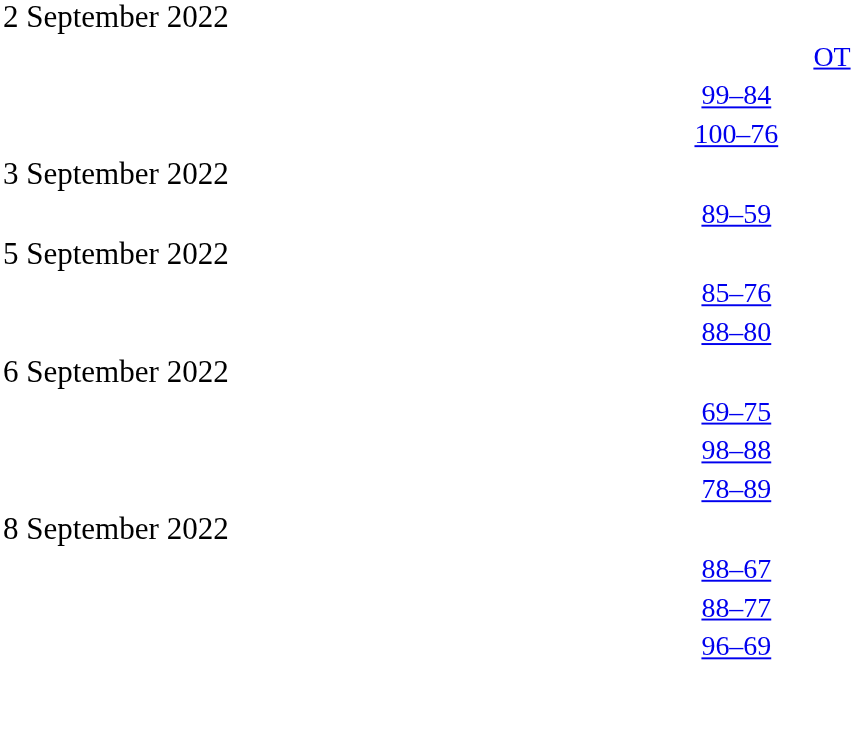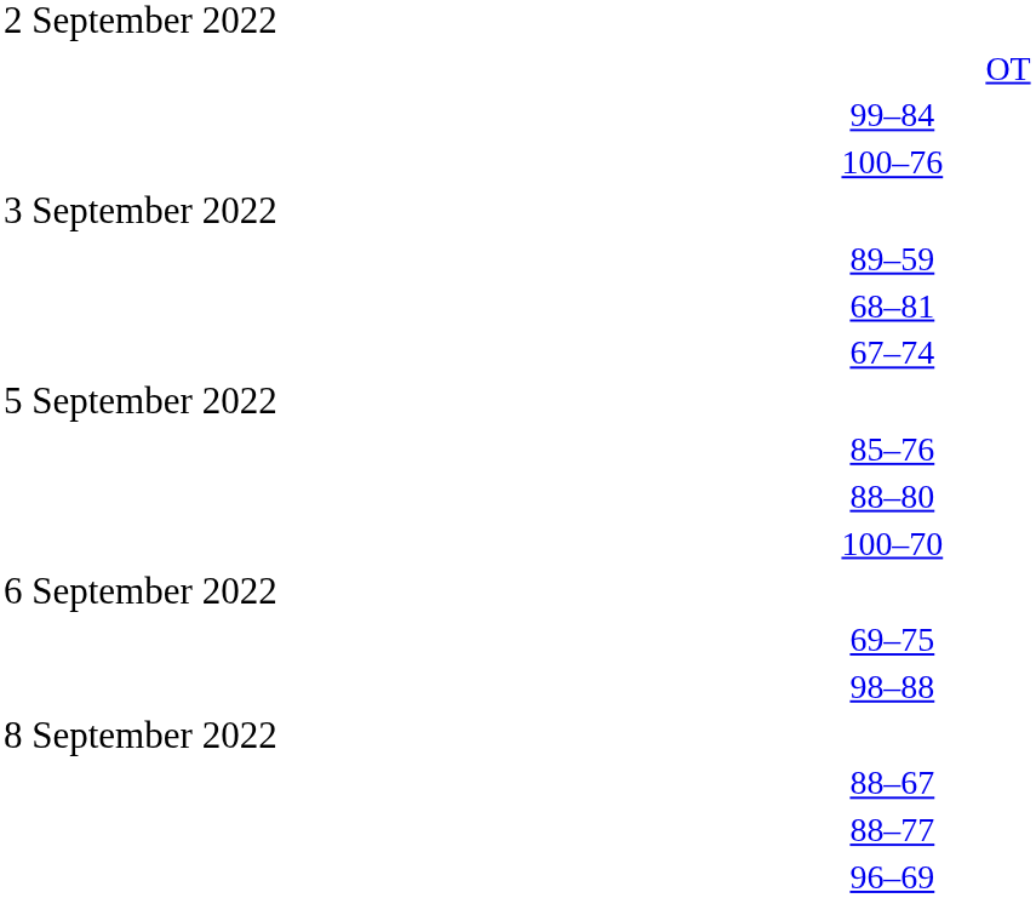+ row: 68–81
+ row: 67–74
+ row: 100–70
- row: 78–89
